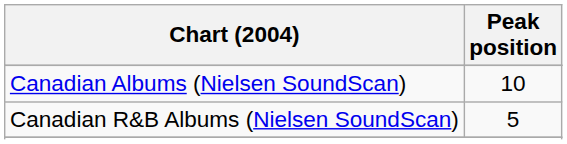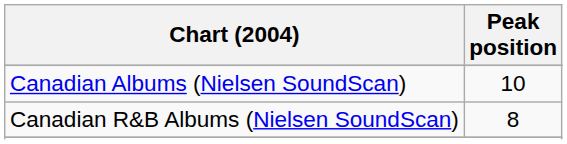Canadian R&B Albums (Nielsen SoundScan) | Peak position: 5 -> 8
